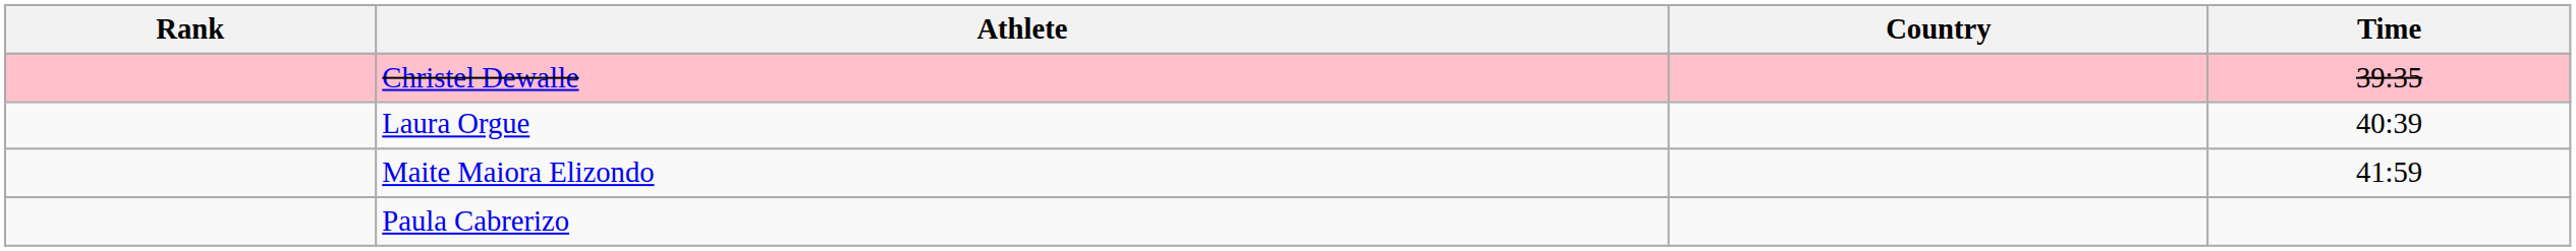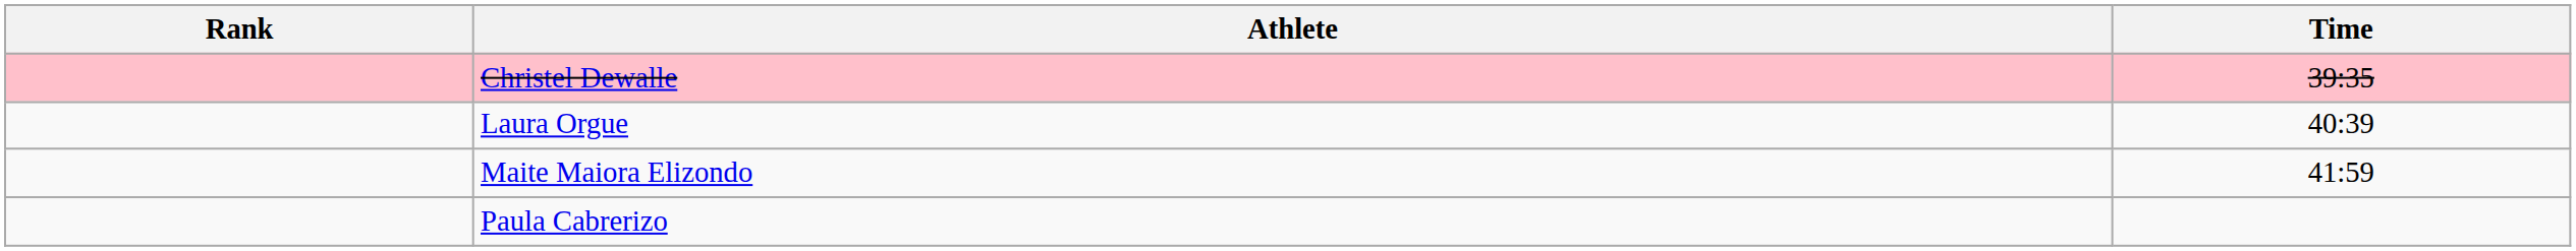- column: Country
